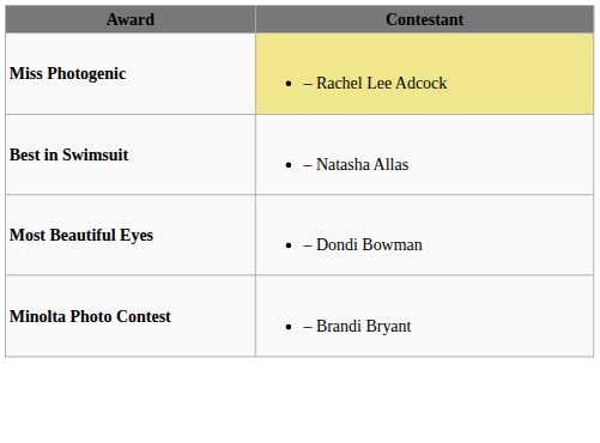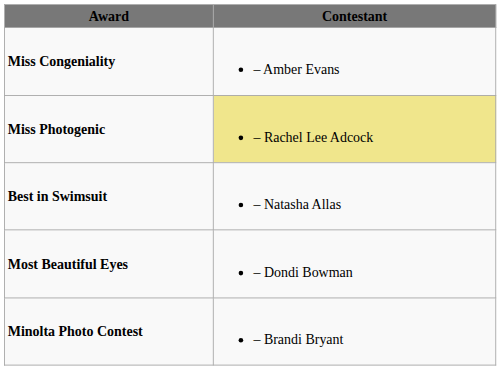+ row: Miss Congeniality | – Amber Evans
